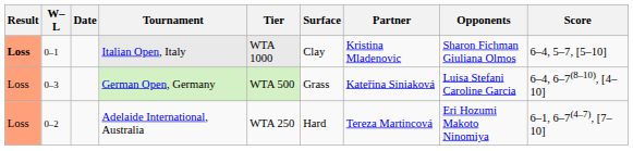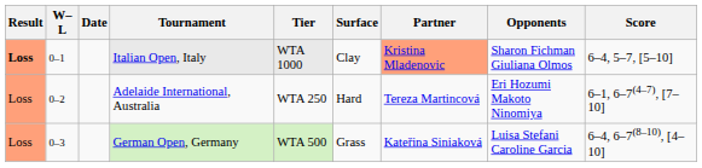Italian Open, Italy | Partner: no background -> lightsalmon background
rows swapped: Adelaide International, Australia <-> German Open, Germany
